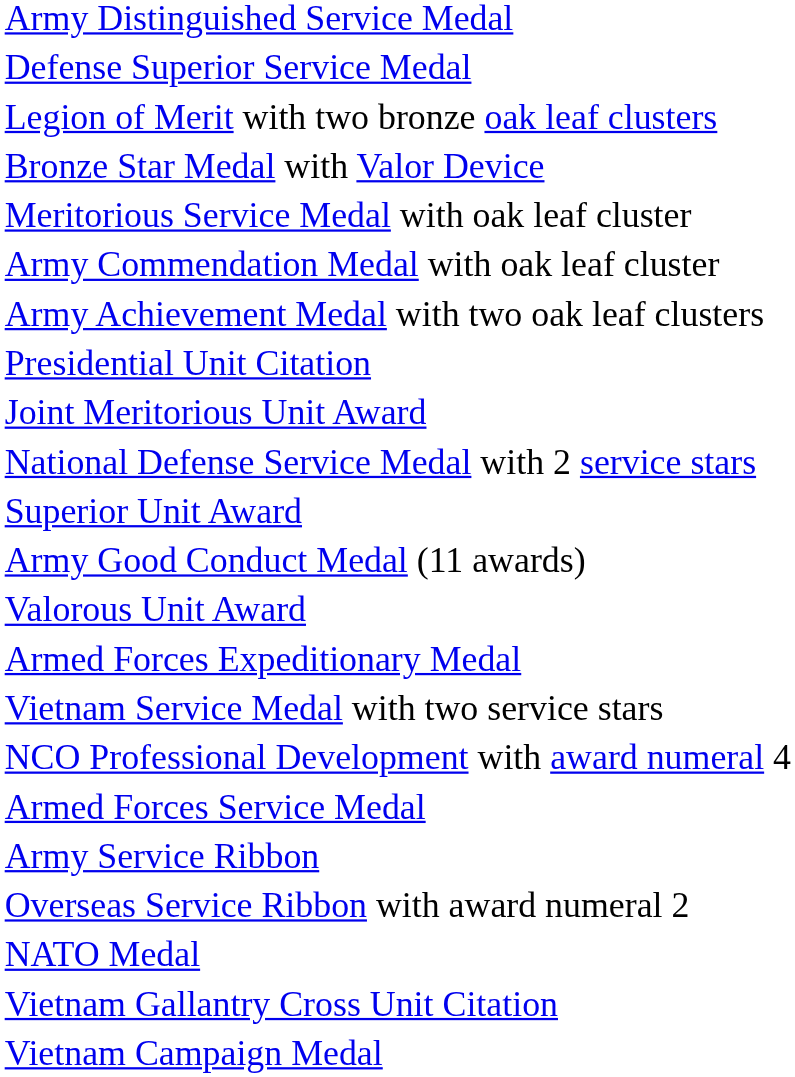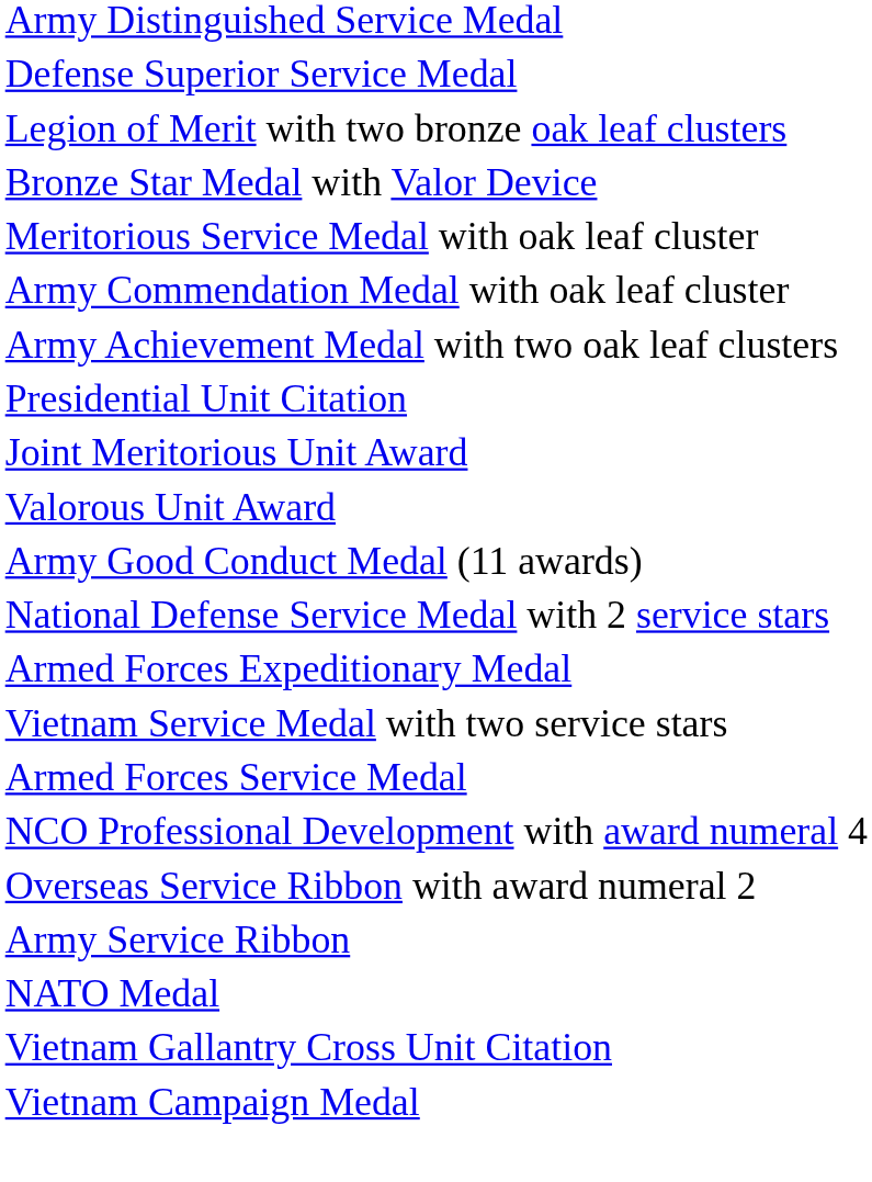rows swapped: Valorous Unit Award <-> National Defense Service Medal with 2 service stars
- row: Superior Unit Award
rows swapped: Armed Forces Service Medal <-> NCO Professional Development with award numeral 4
rows swapped: Army Service Ribbon <-> Overseas Service Ribbon with award numeral 2
